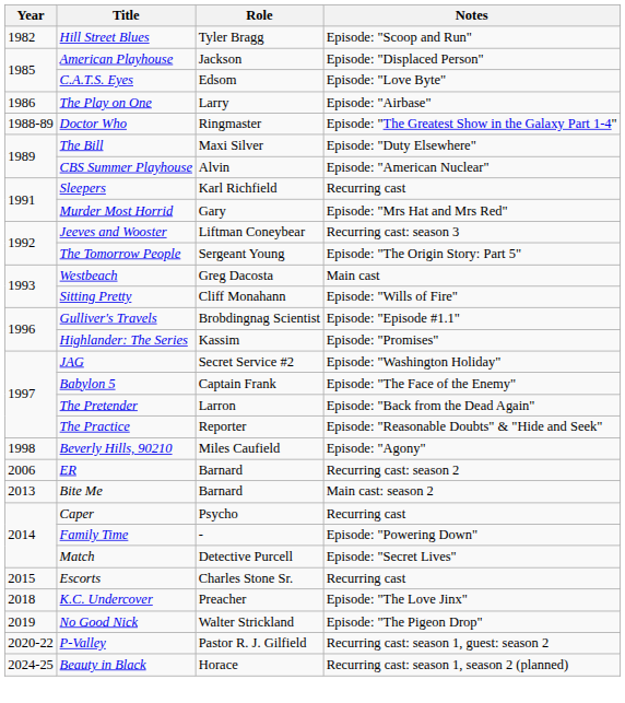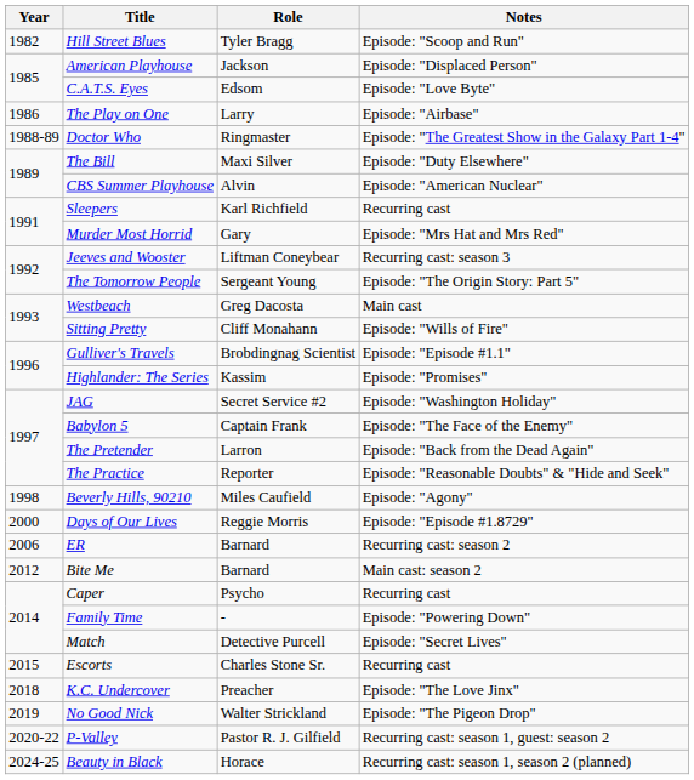+ row: 2000 | Days of Our Lives | Reggie Morris | Episode: "Episode #1.8729"
Bite Me | Year: 2013 -> 2012
